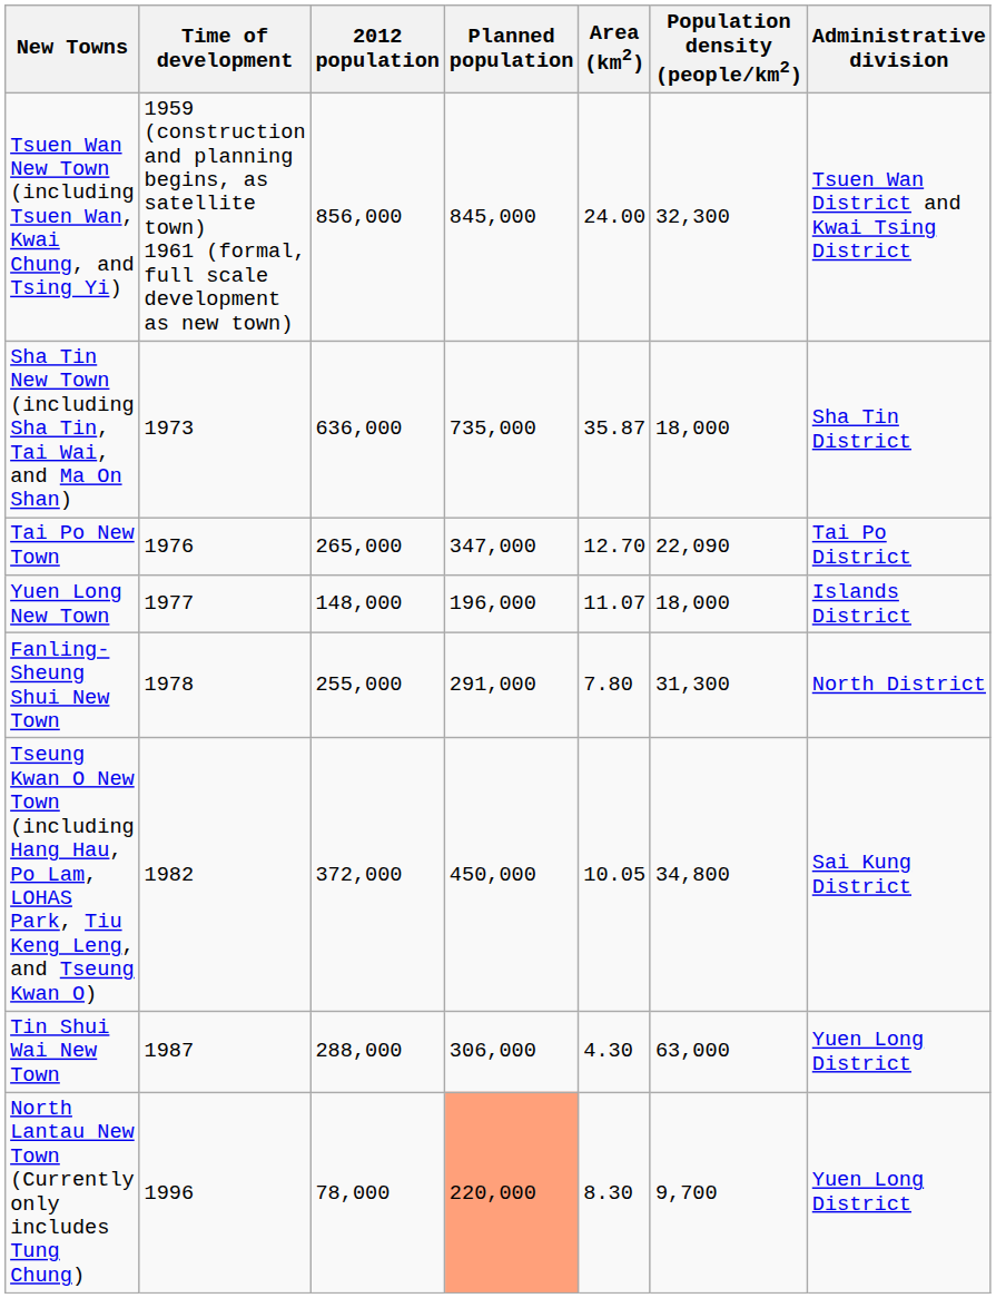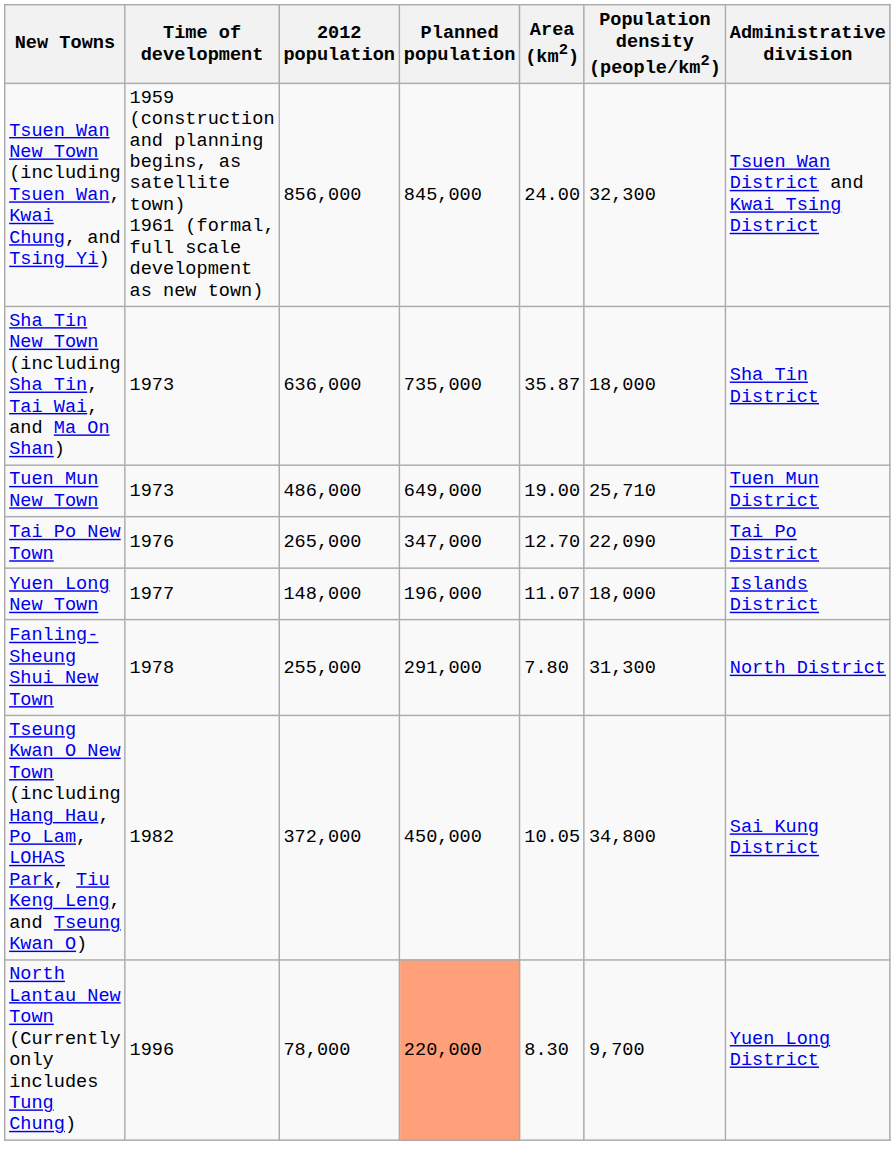+ row: Tuen Mun New Town | 1973 | 486,000 | 649,000 | 19.00 | 25,710 | Tuen Mun District
- row: Tin Shui Wai New Town | 1987 | 288,000 | 306,000 | 4.30 | 63,000 | Yuen Long District
